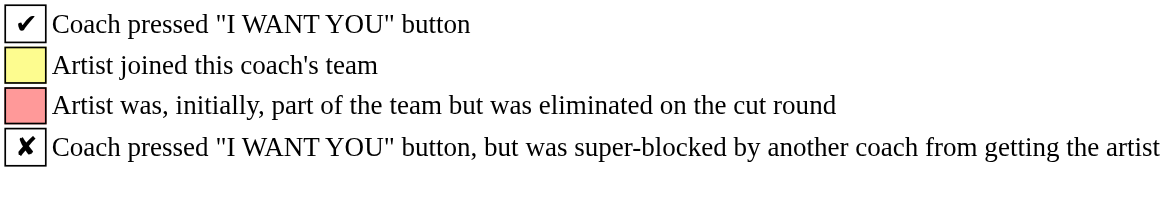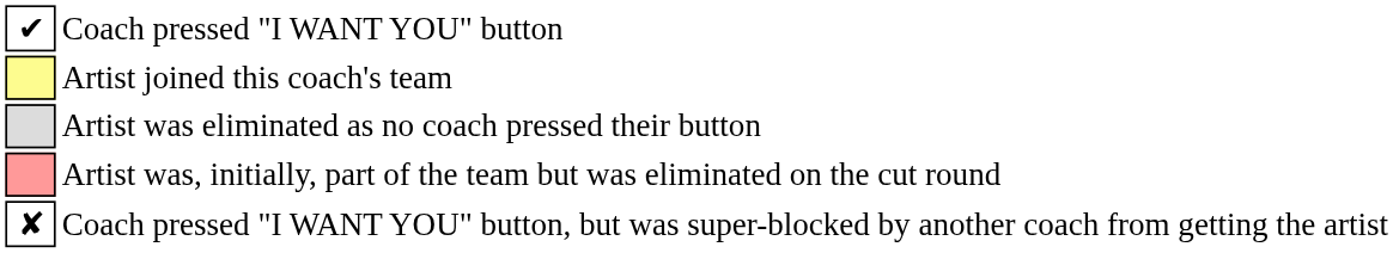+ row: Artist was eliminated as no coach pressed their button
